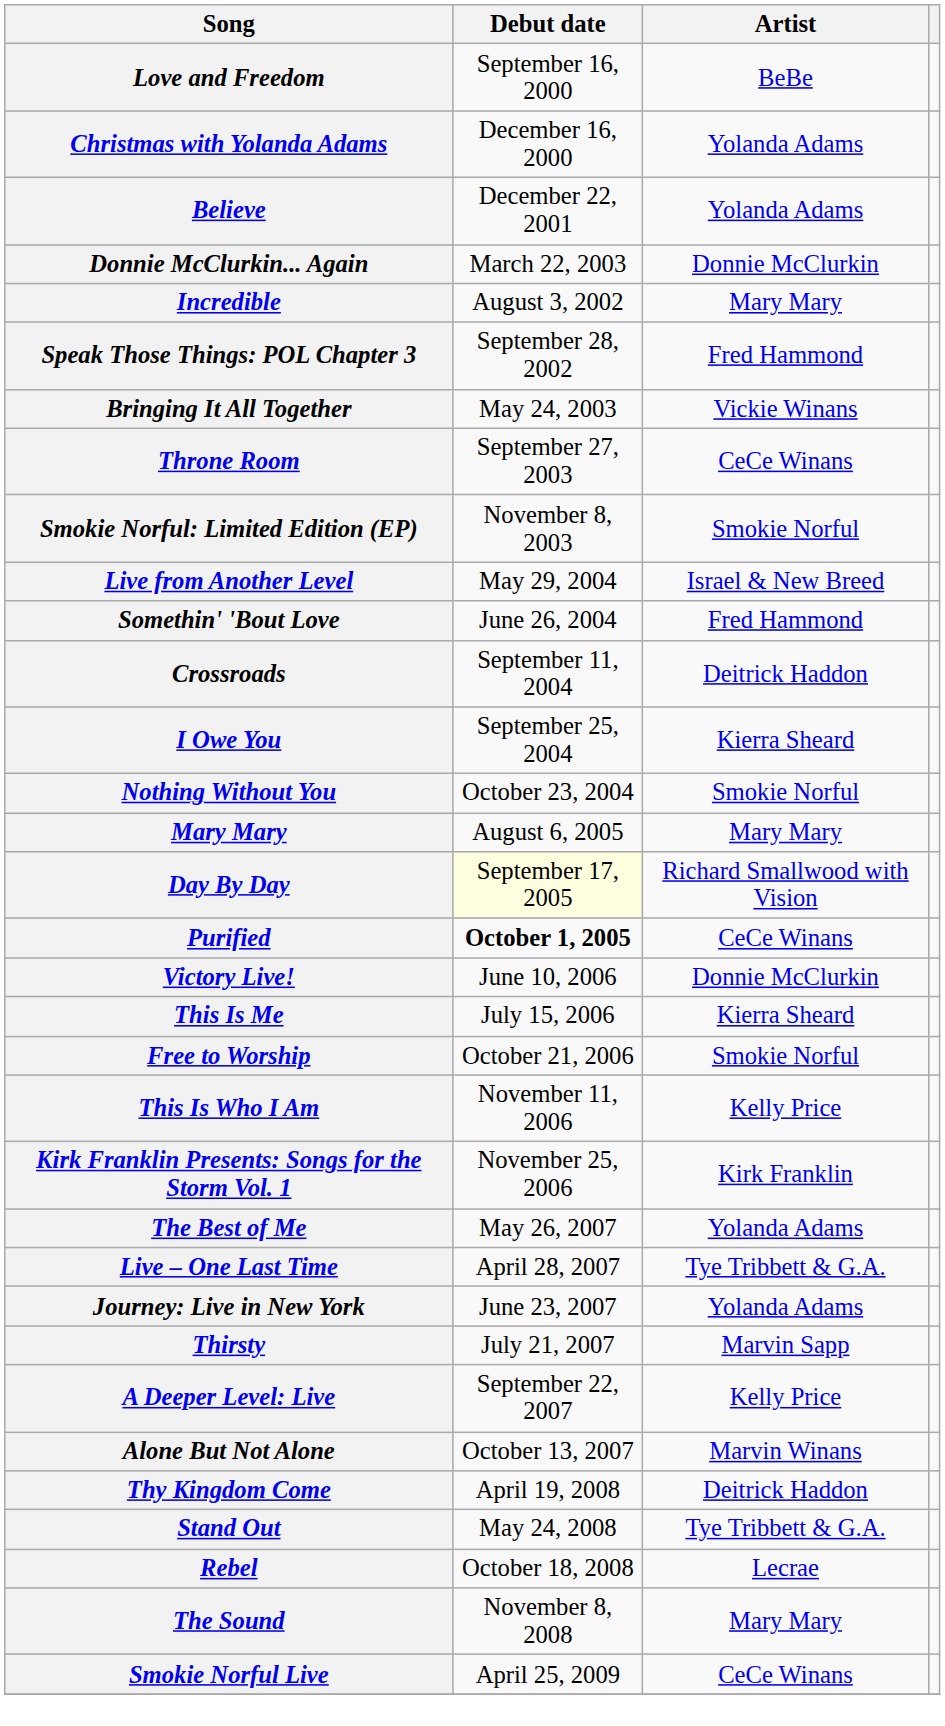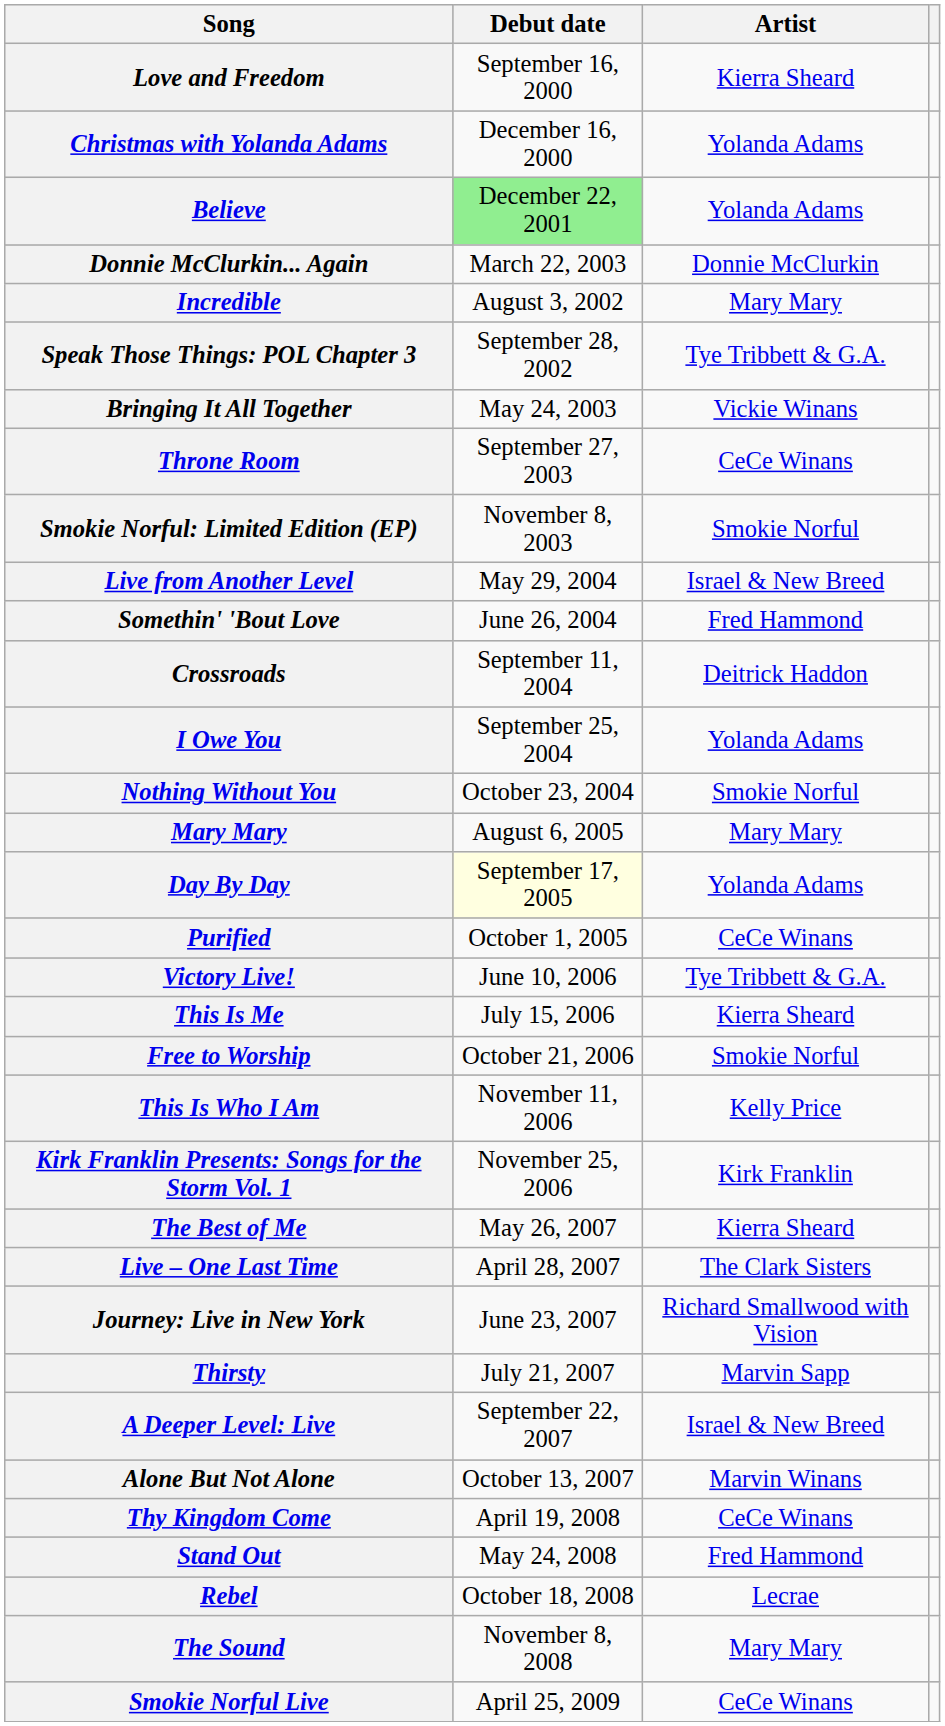Love and Freedom | Artist: BeBe -> Kierra Sheard
Believe | Debut date: no background -> lightgreen background
Speak Those Things: POL Chapter 3 | Artist: Fred Hammond -> Tye Tribbett & G.A.
I Owe You | Artist: Kierra Sheard -> Yolanda Adams
Day By Day | Artist: Richard Smallwood with Vision -> Yolanda Adams
Purified | Debut date: bold -> normal
Victory Live! | Artist: Donnie McClurkin -> Tye Tribbett & G.A.
The Best of Me | Artist: Yolanda Adams -> Kierra Sheard
Live – One Last Time | Artist: Tye Tribbett & G.A. -> The Clark Sisters
Journey: Live in New York | Artist: Yolanda Adams -> Richard Smallwood with Vision
A Deeper Level: Live | Artist: Kelly Price -> Israel & New Breed
Thy Kingdom Come | Artist: Deitrick Haddon -> CeCe Winans
Stand Out | Artist: Tye Tribbett & G.A. -> Fred Hammond
